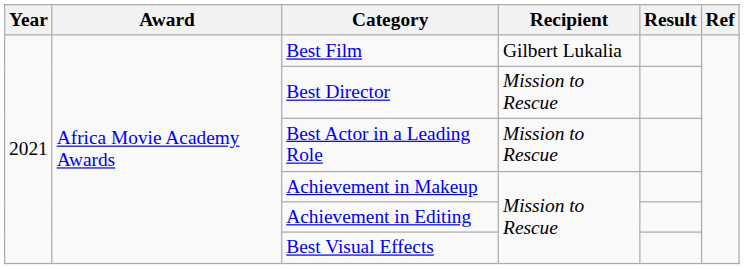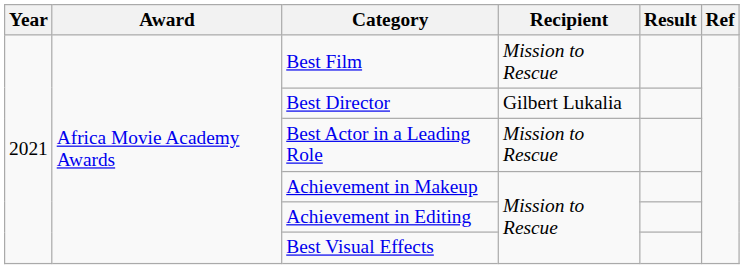Best Film | Recipient: Gilbert Lukalia -> Mission to Rescue
Best Director | Recipient: Mission to Rescue -> Gilbert Lukalia
